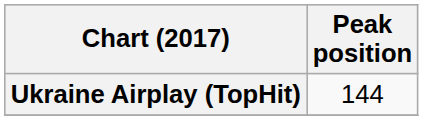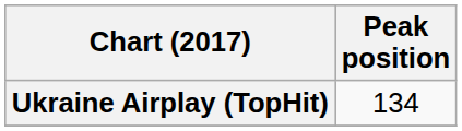Ukraine Airplay (TopHit) | Peak position: 144 -> 134
